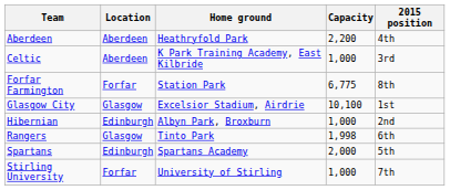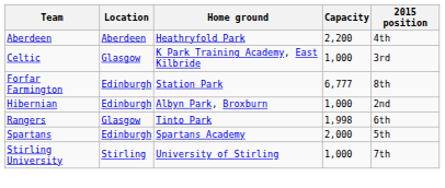Celtic | Location: Aberdeen -> Glasgow
Forfar Farmington | Location: Forfar -> Edinburgh
Forfar Farmington | Capacity: 6,775 -> 6,777
- row: Glasgow City | Glasgow | Excelsior Stadium, Airdrie | 10,100 | 1st
Stirling University | Location: Forfar -> Stirling
